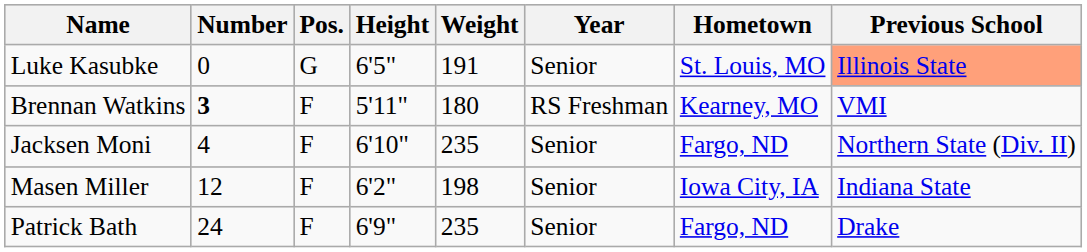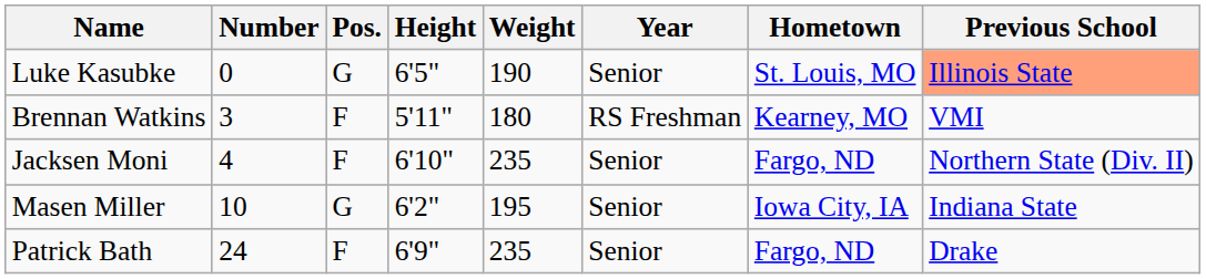Luke Kasubke | Weight: 191 -> 190
Brennan Watkins | Number: bold -> normal
Masen Miller | Number: 12 -> 10
Masen Miller | Pos.: F -> G
Masen Miller | Weight: 198 -> 195
